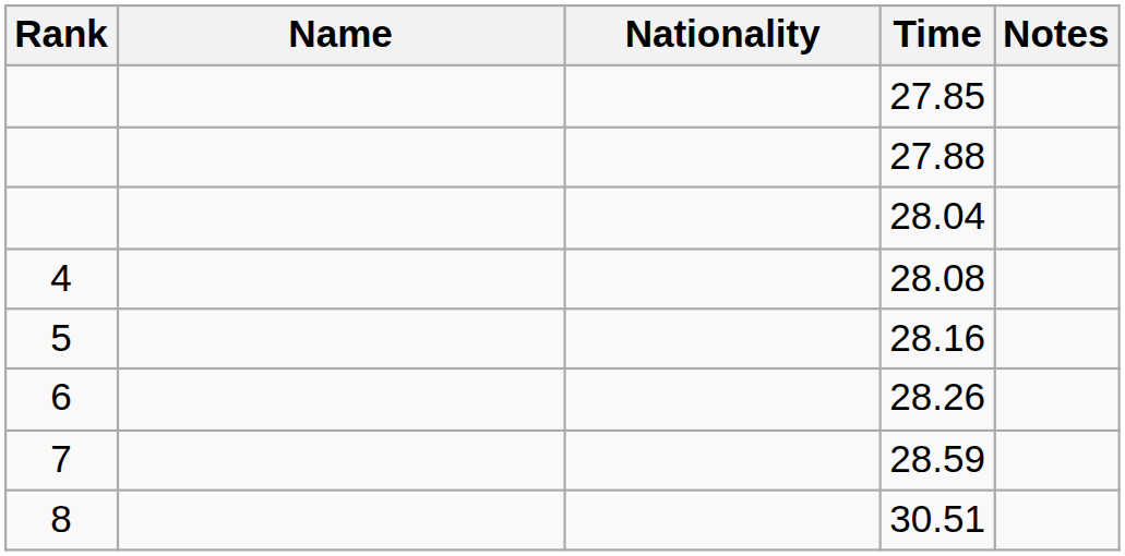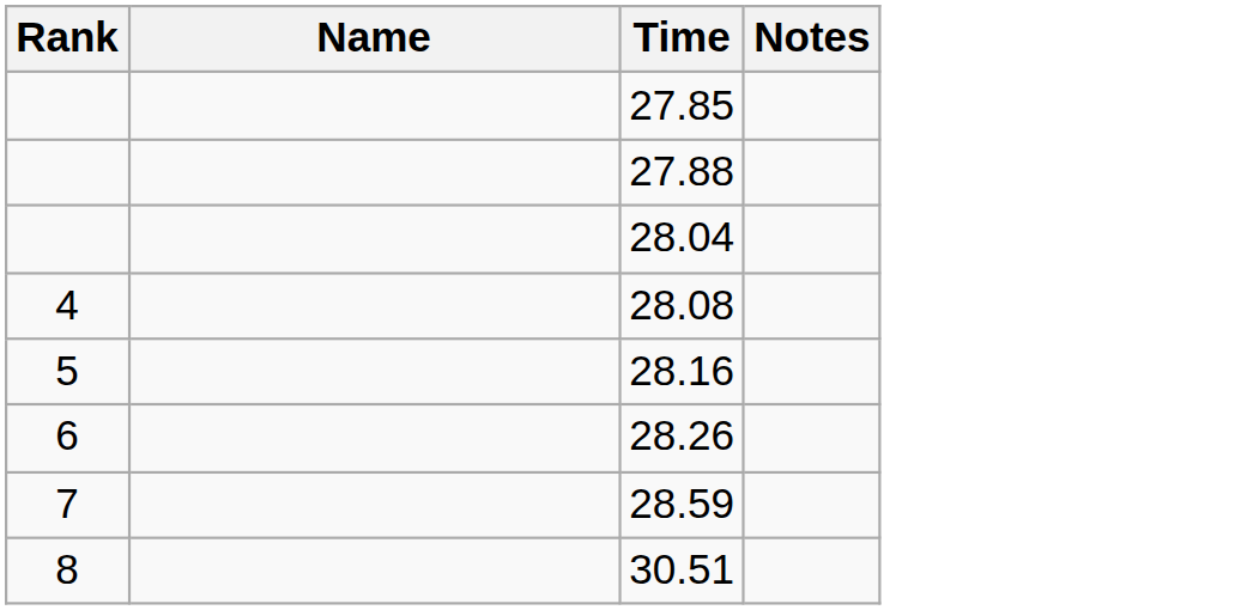- column: Nationality
